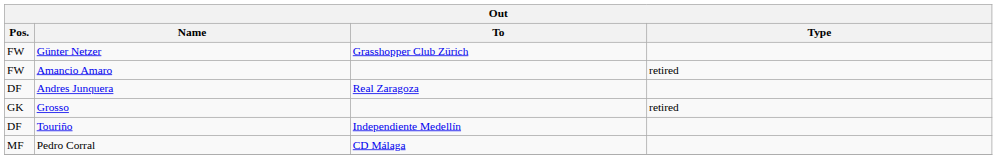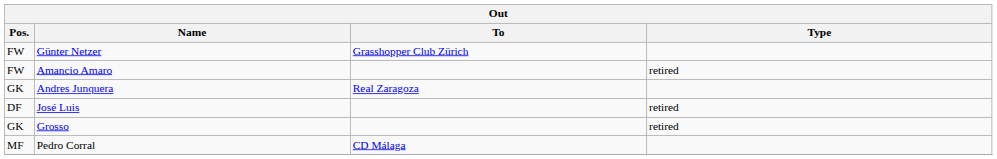Andres Junquera | Pos.: DF -> GK
+ row: DF | José Luis | retired
- row: DF | Touriño | Independiente Medellín
